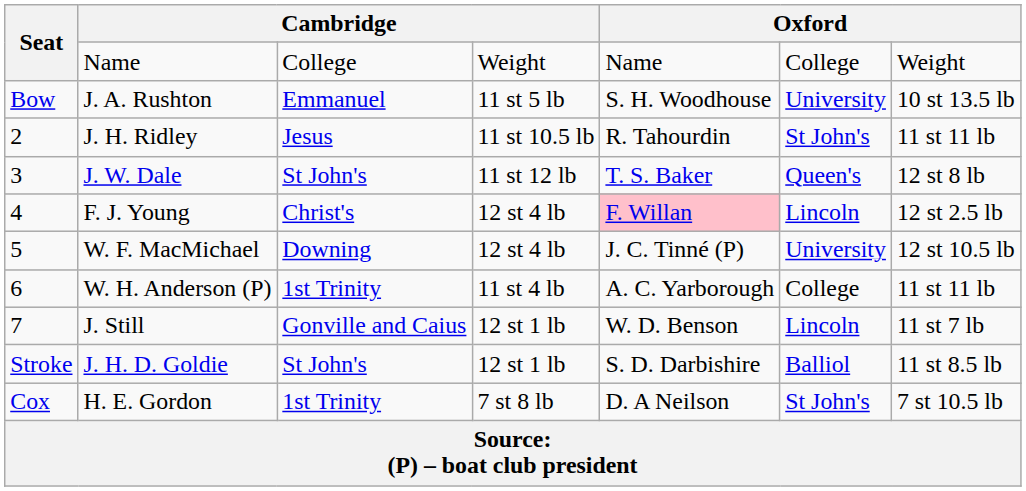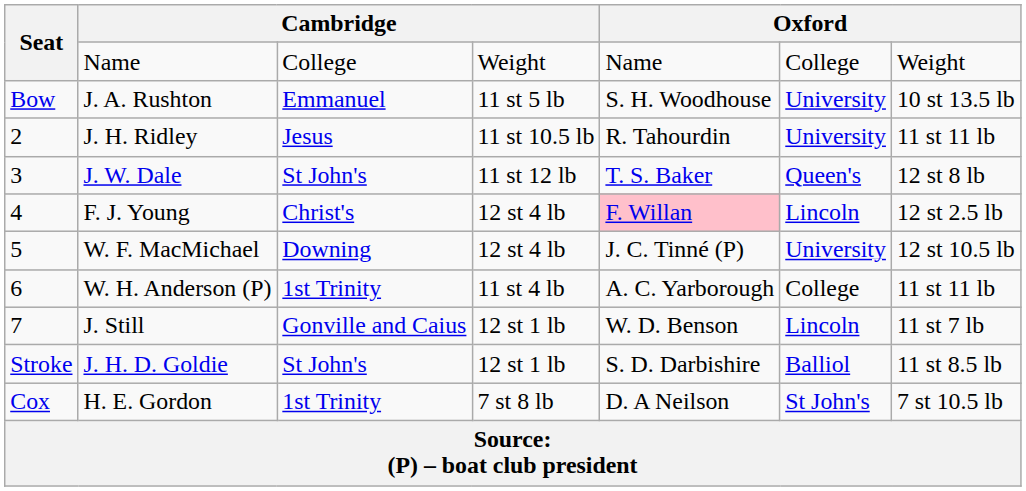J. H. Ridley | column 6: St John's -> University
